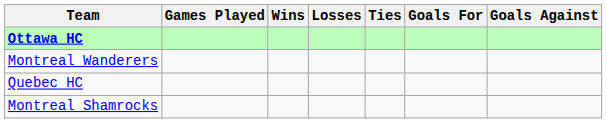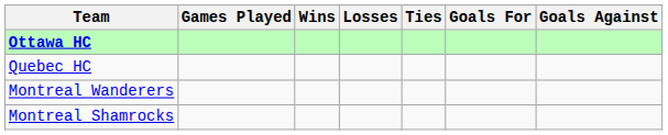rows swapped: Montreal Wanderers <-> Quebec HC
